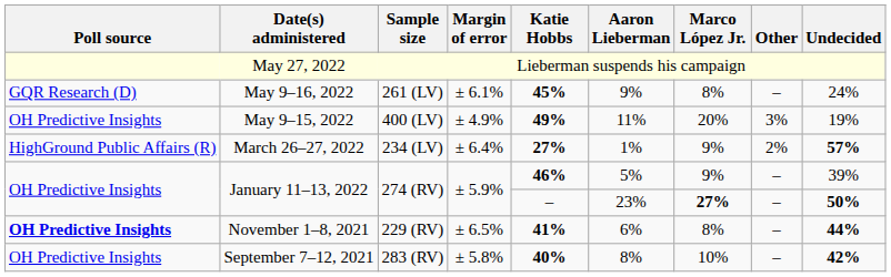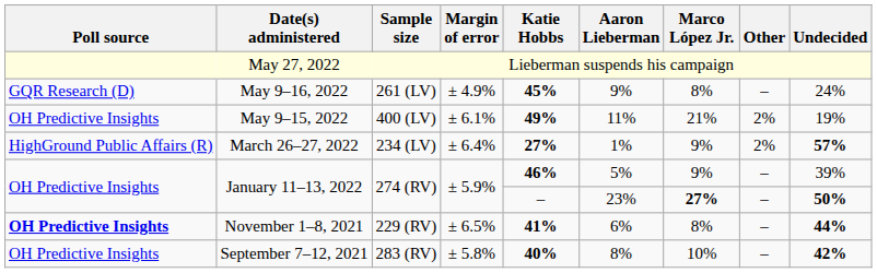May 9–16, 2022 | Margin of error: ± 6.1% -> ± 4.9%
May 9–15, 2022 | Margin of error: ± 4.9% -> ± 6.1%
May 9–15, 2022 | Marco López Jr.: 20% -> 21%
May 9–15, 2022 | Other: 3% -> 2%
